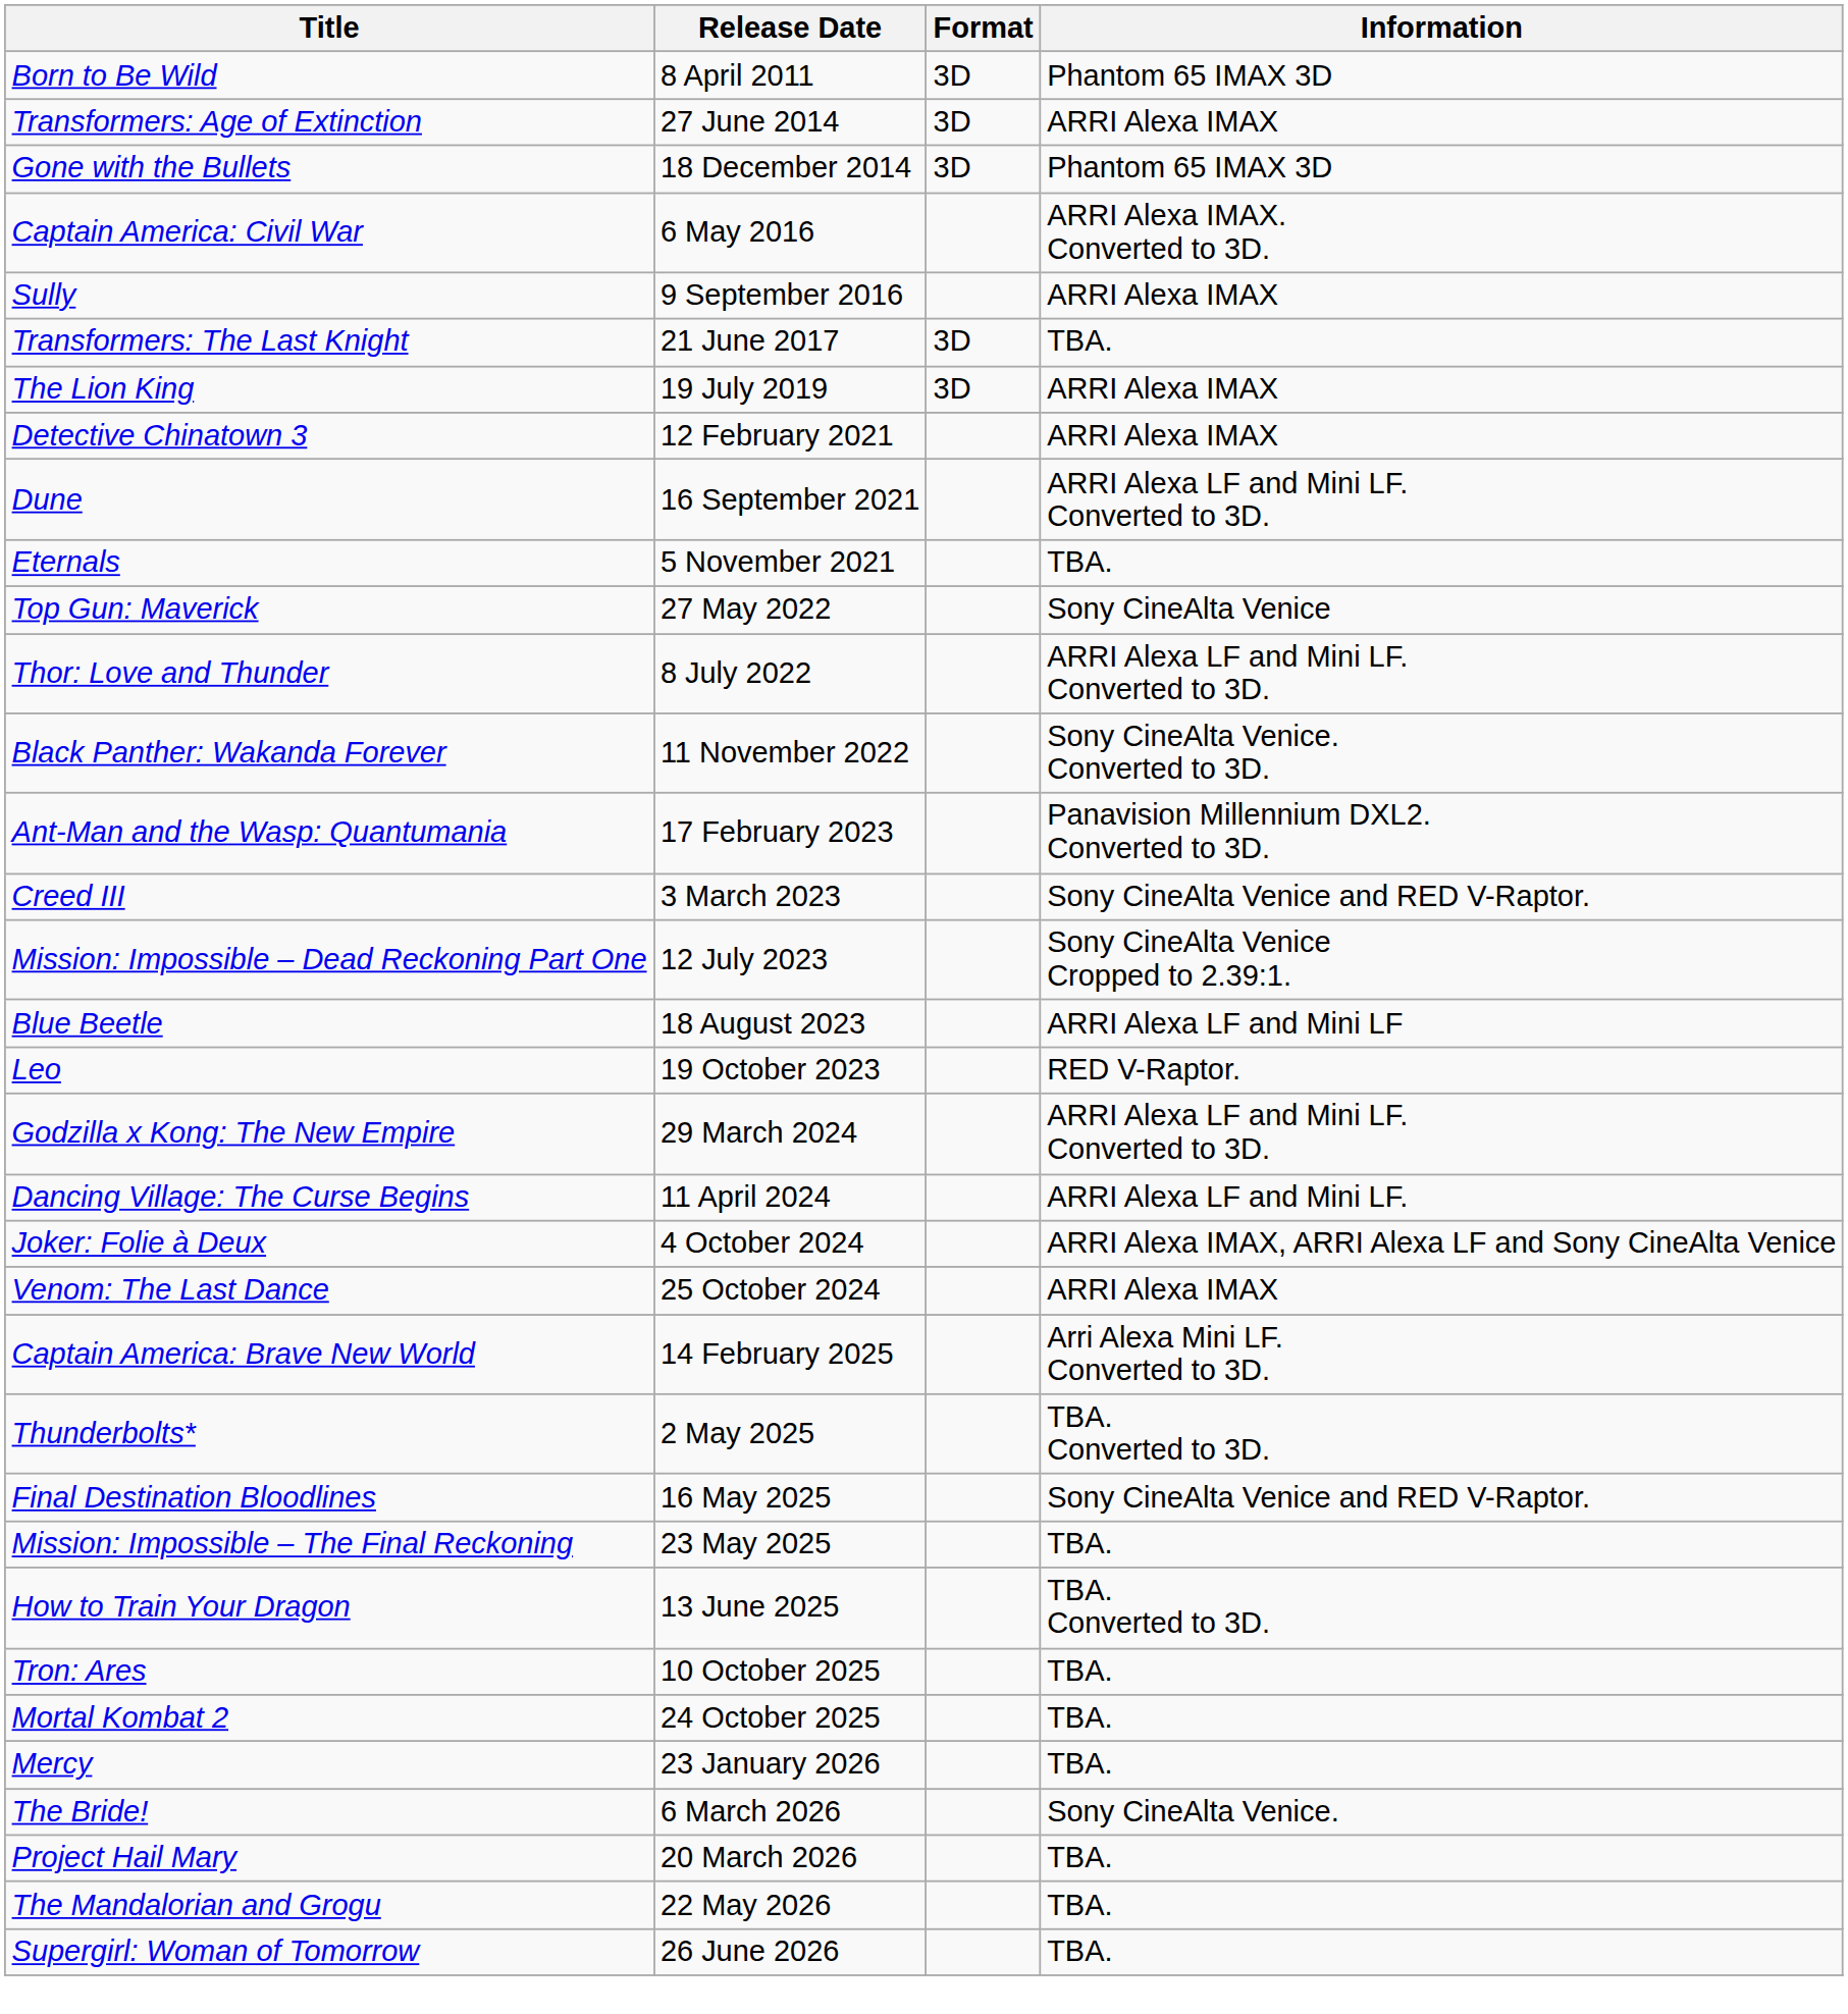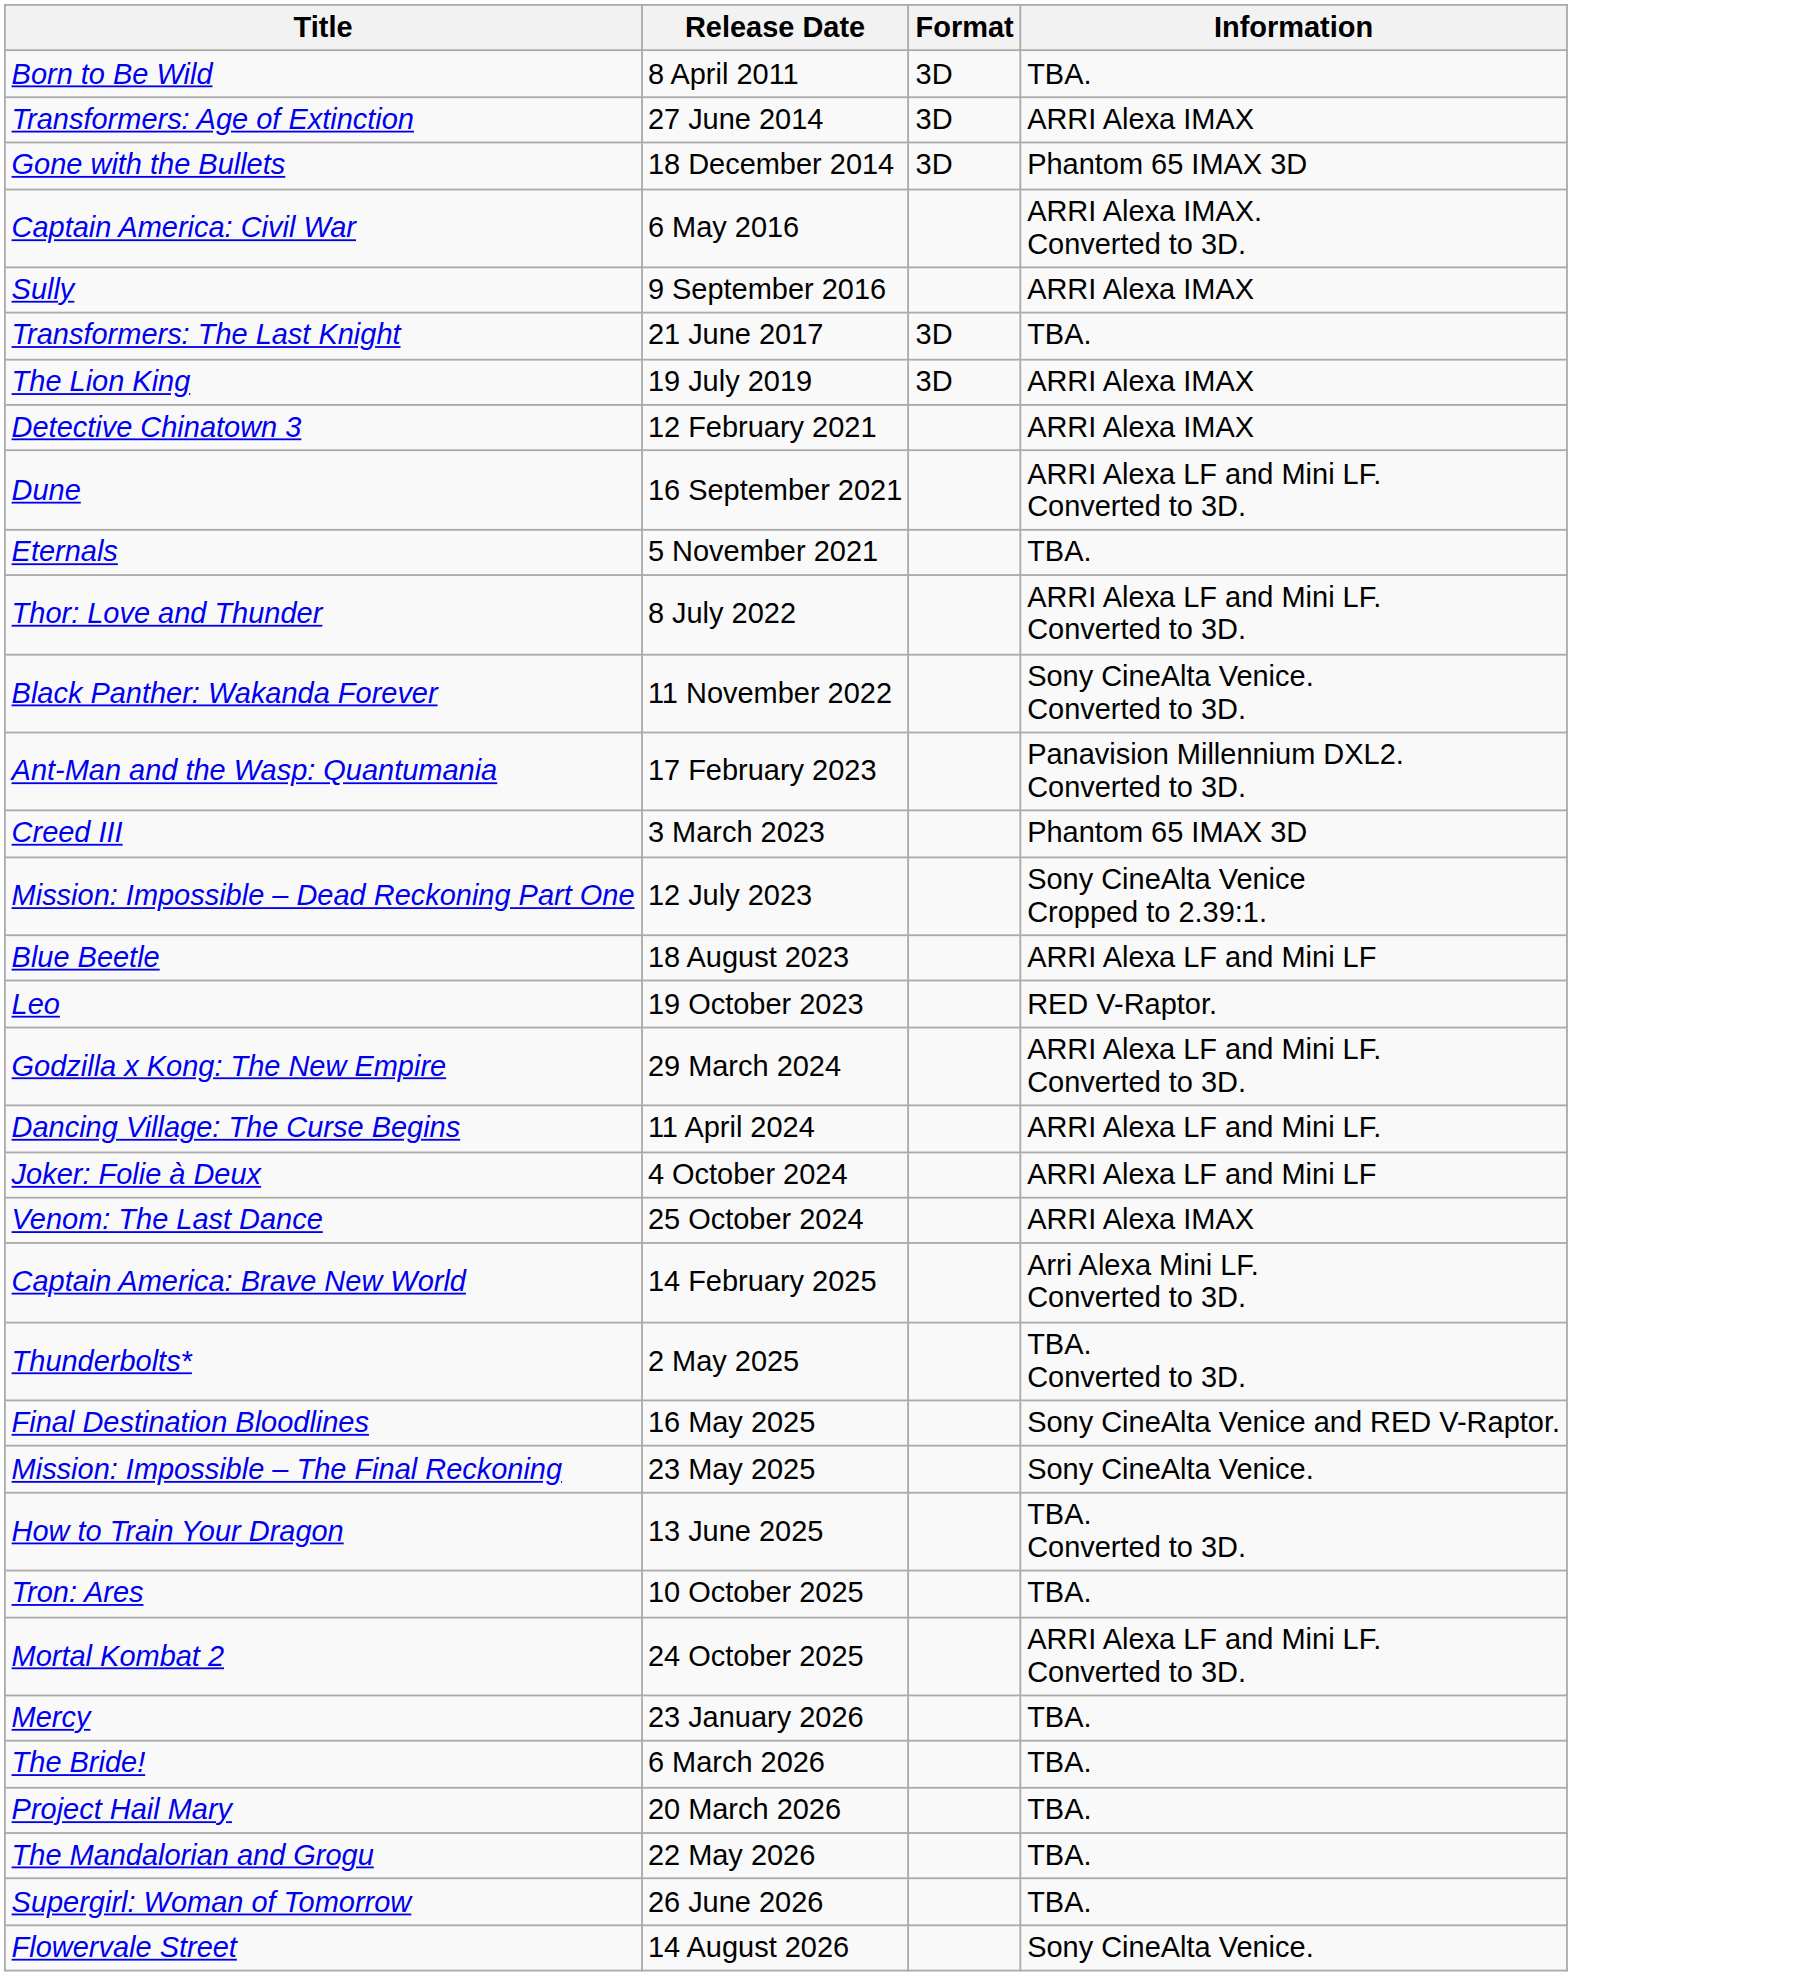Born to Be Wild | Information: Phantom 65 IMAX 3D -> TBA.
- row: Top Gun: Maverick | 27 May 2022 | Sony CineAlta Venice
Creed III | Information: Sony CineAlta Venice and RED V-Raptor. -> Phantom 65 IMAX 3D
Joker: Folie à Deux | Information: ARRI Alexa IMAX, ARRI Alexa LF and Sony CineAlta Venice -> ARRI Alexa LF and Mini LF
Mission: Impossible – The Final Reckoning | Information: TBA. -> Sony CineAlta Venice.
Mortal Kombat 2 | Information: TBA. -> ARRI Alexa LF and Mini LF. Converted to 3D.
The Bride! | Information: Sony CineAlta Venice. -> TBA.
+ row: Flowervale Street | 14 August 2026 | Sony CineAlta Venice.
